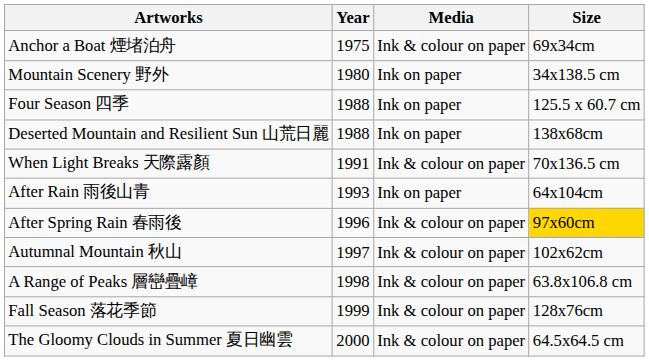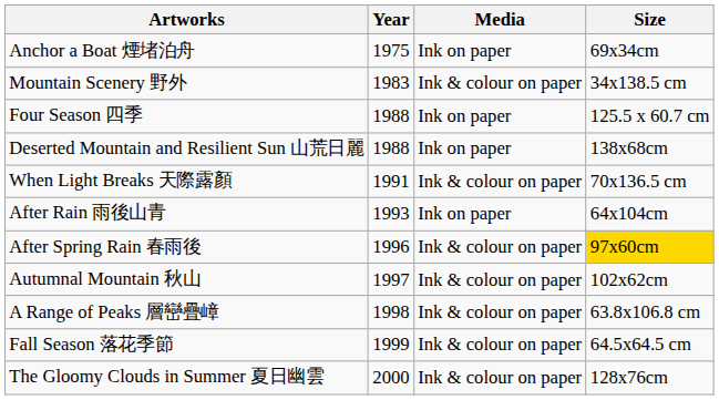Anchor a Boat 煙堵泊舟 | Media: Ink & colour on paper -> Ink on paper
Mountain Scenery 野外 | Year: 1980 -> 1983
Mountain Scenery 野外 | Media: Ink on paper -> Ink & colour on paper
Fall Season 落花季節 | Size: 128x76cm -> 64.5x64.5 cm
The Gloomy Clouds in Summer 夏日幽雲 | Size: 64.5x64.5 cm -> 128x76cm
